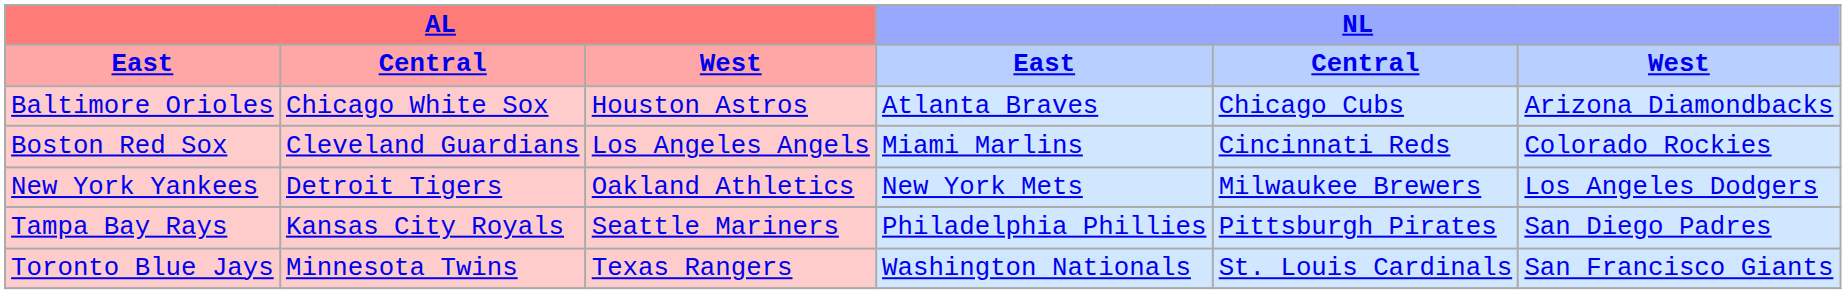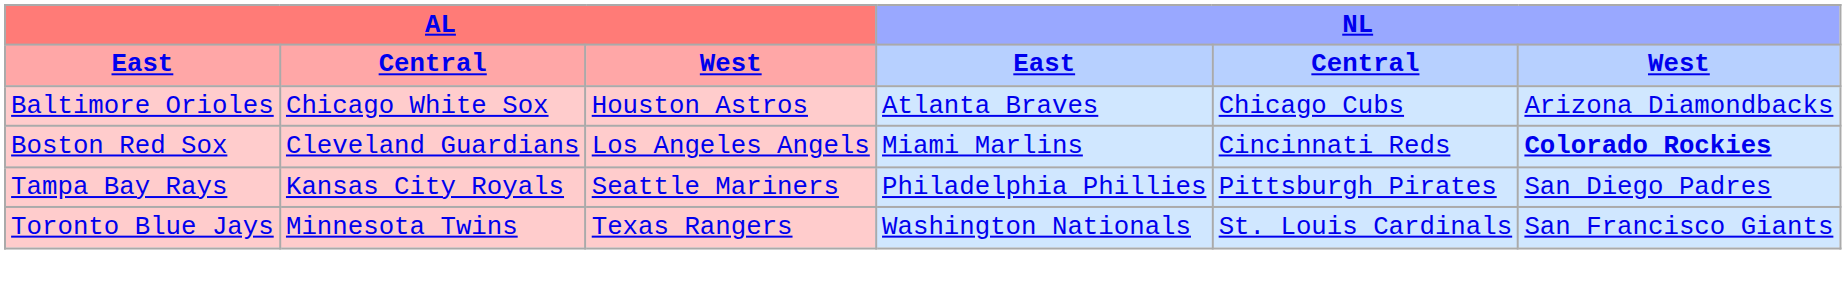Boston Red Sox | NL / West: normal -> bold
- row: New York Yankees | Detroit Tigers | Oakland Athletics | New York Mets | Milwaukee Brewers | Los Angeles Dodgers
